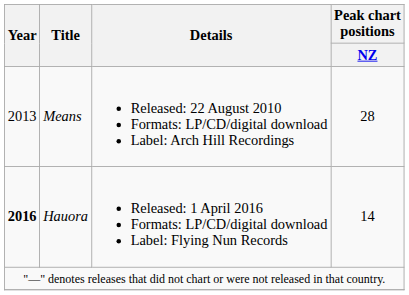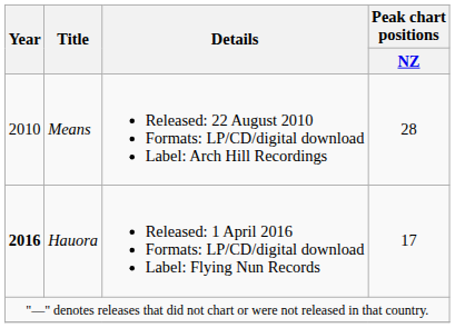Means | Year: 2013 -> 2010
Hauora | Peak chart positions / NZ: 14 -> 17
